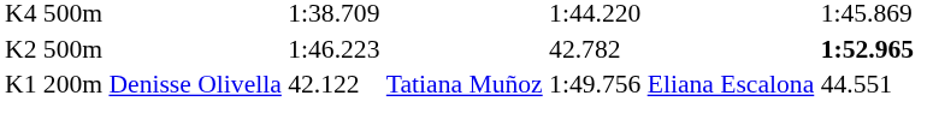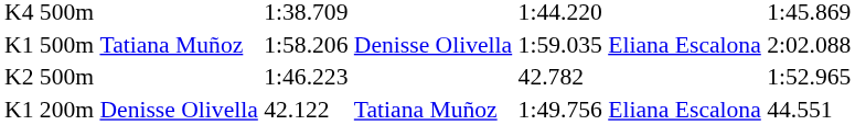+ row: K1 500m | Tatiana Muñoz | 1:58.206 | Denisse Olivella | 1:59.035 | Eliana Escalona | 2:02.088
K2 500m | column 7: bold -> normal
